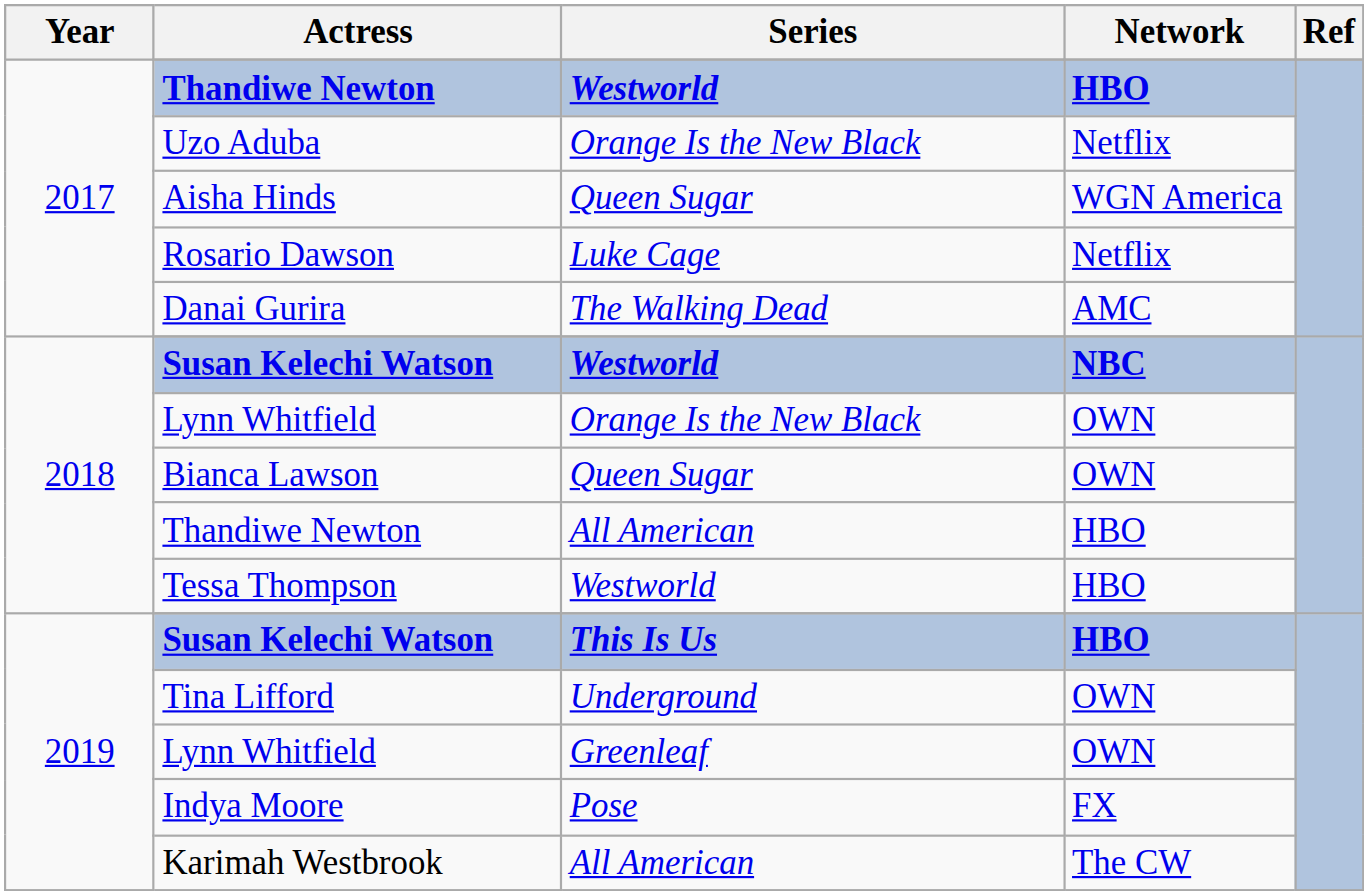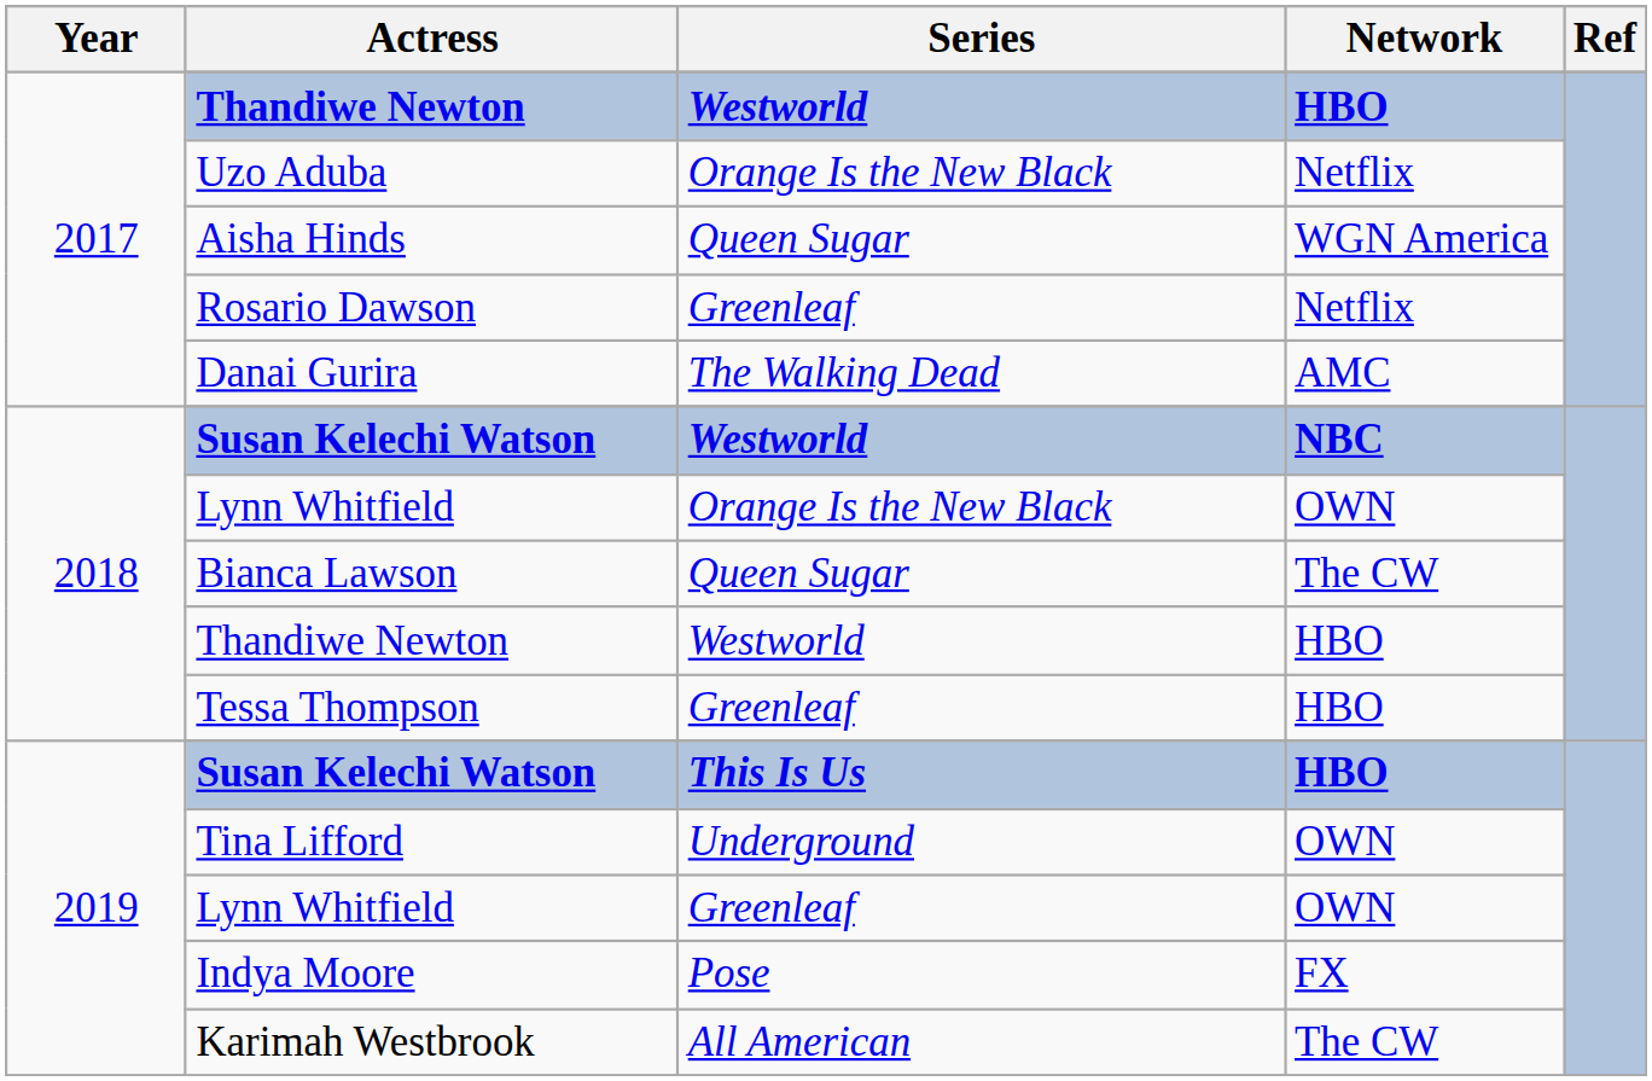Rosario Dawson | Series: Luke Cage -> Greenleaf
Bianca Lawson | Network: OWN -> The CW
2018 / Thandiwe Newton | Series: All American -> Westworld
Tessa Thompson | Series: Westworld -> Greenleaf
